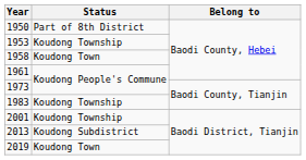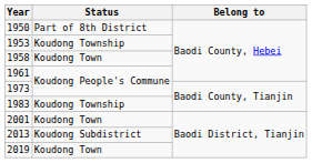2001 | Status: Koudong Township -> Koudong Town
